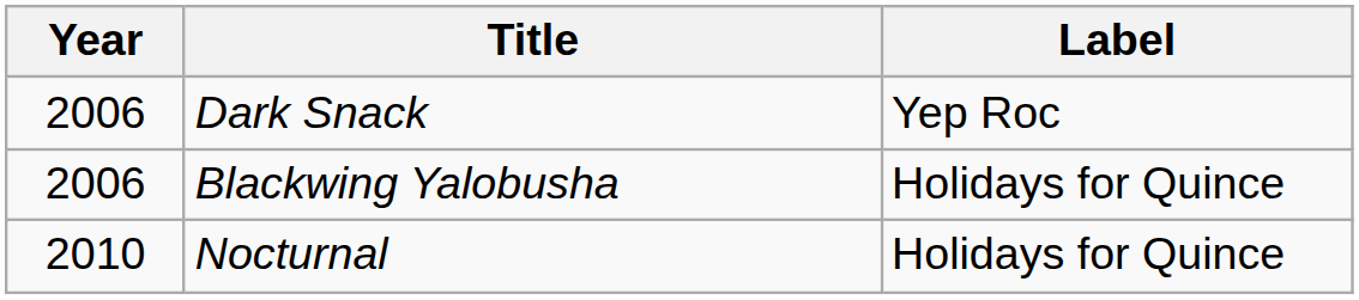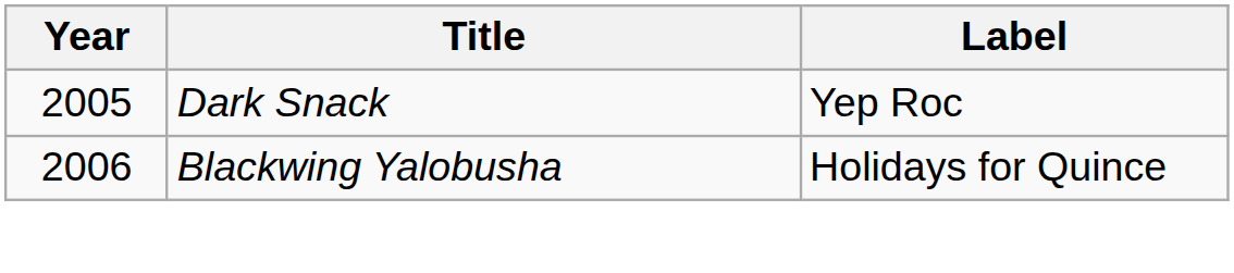Dark Snack | Year: 2006 -> 2005
- row: 2010 | Nocturnal | Holidays for Quince
